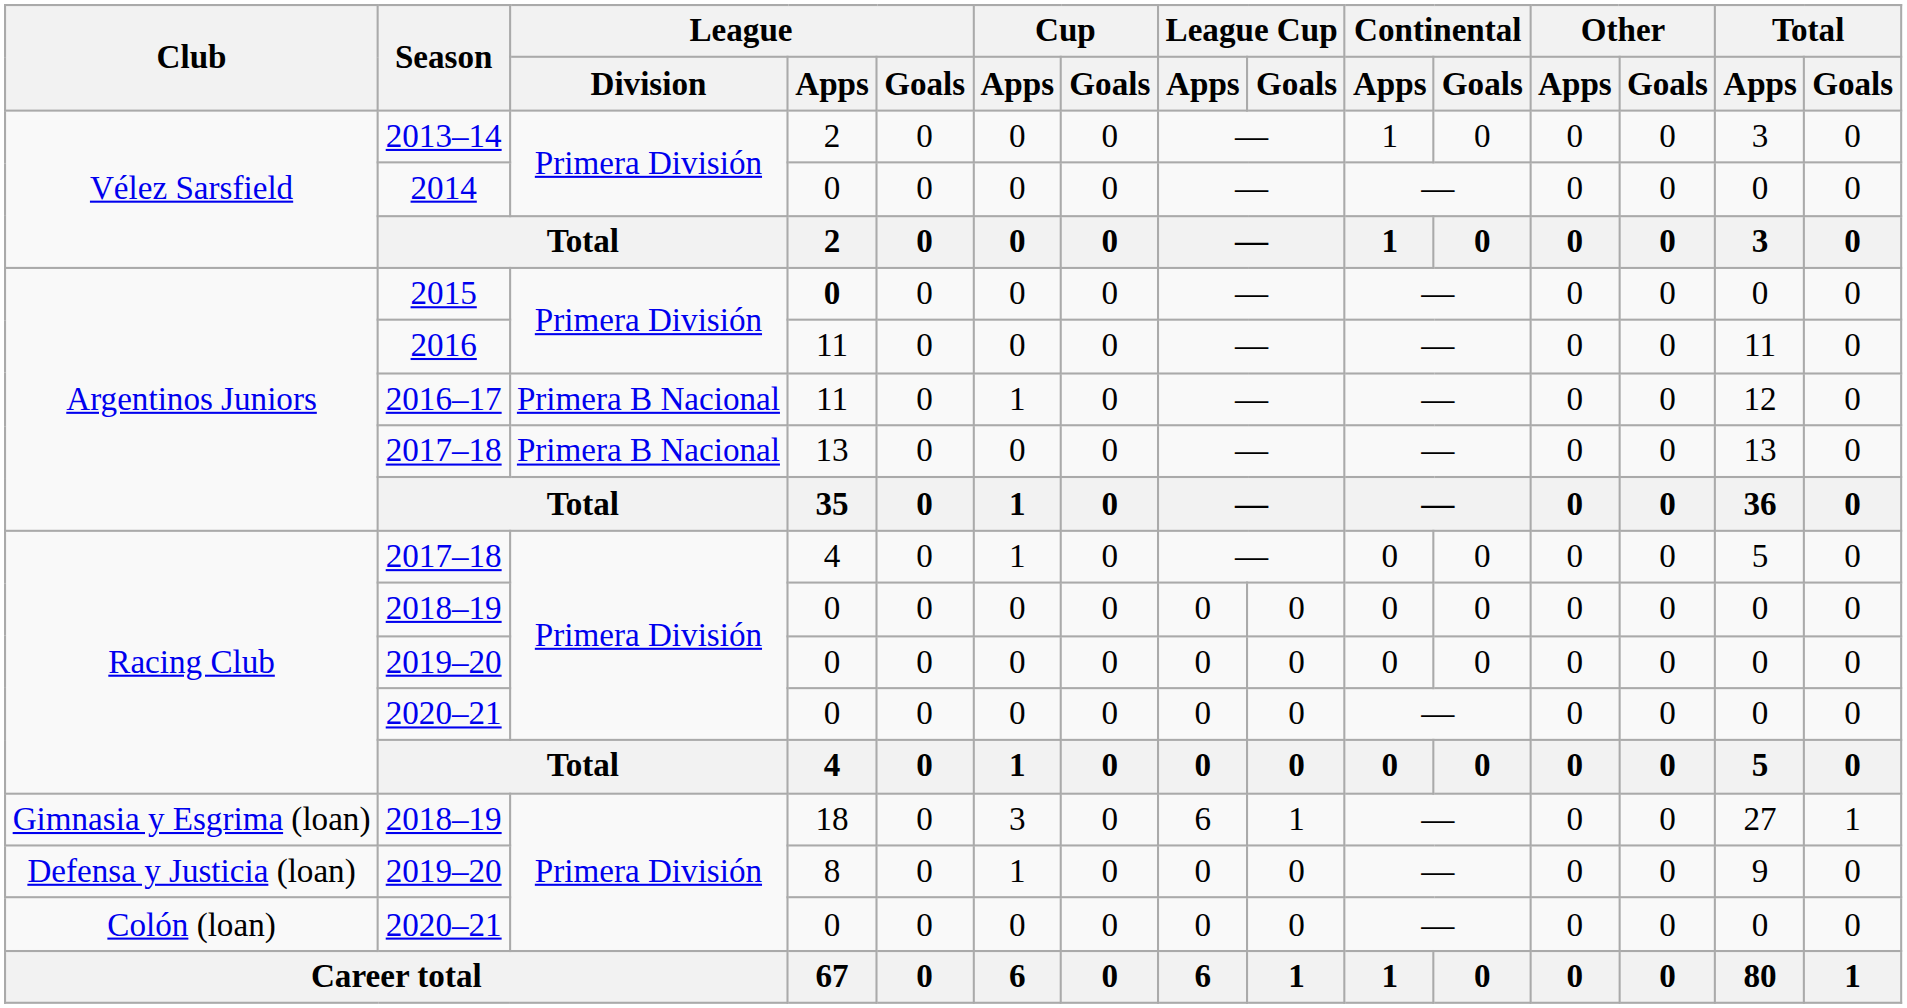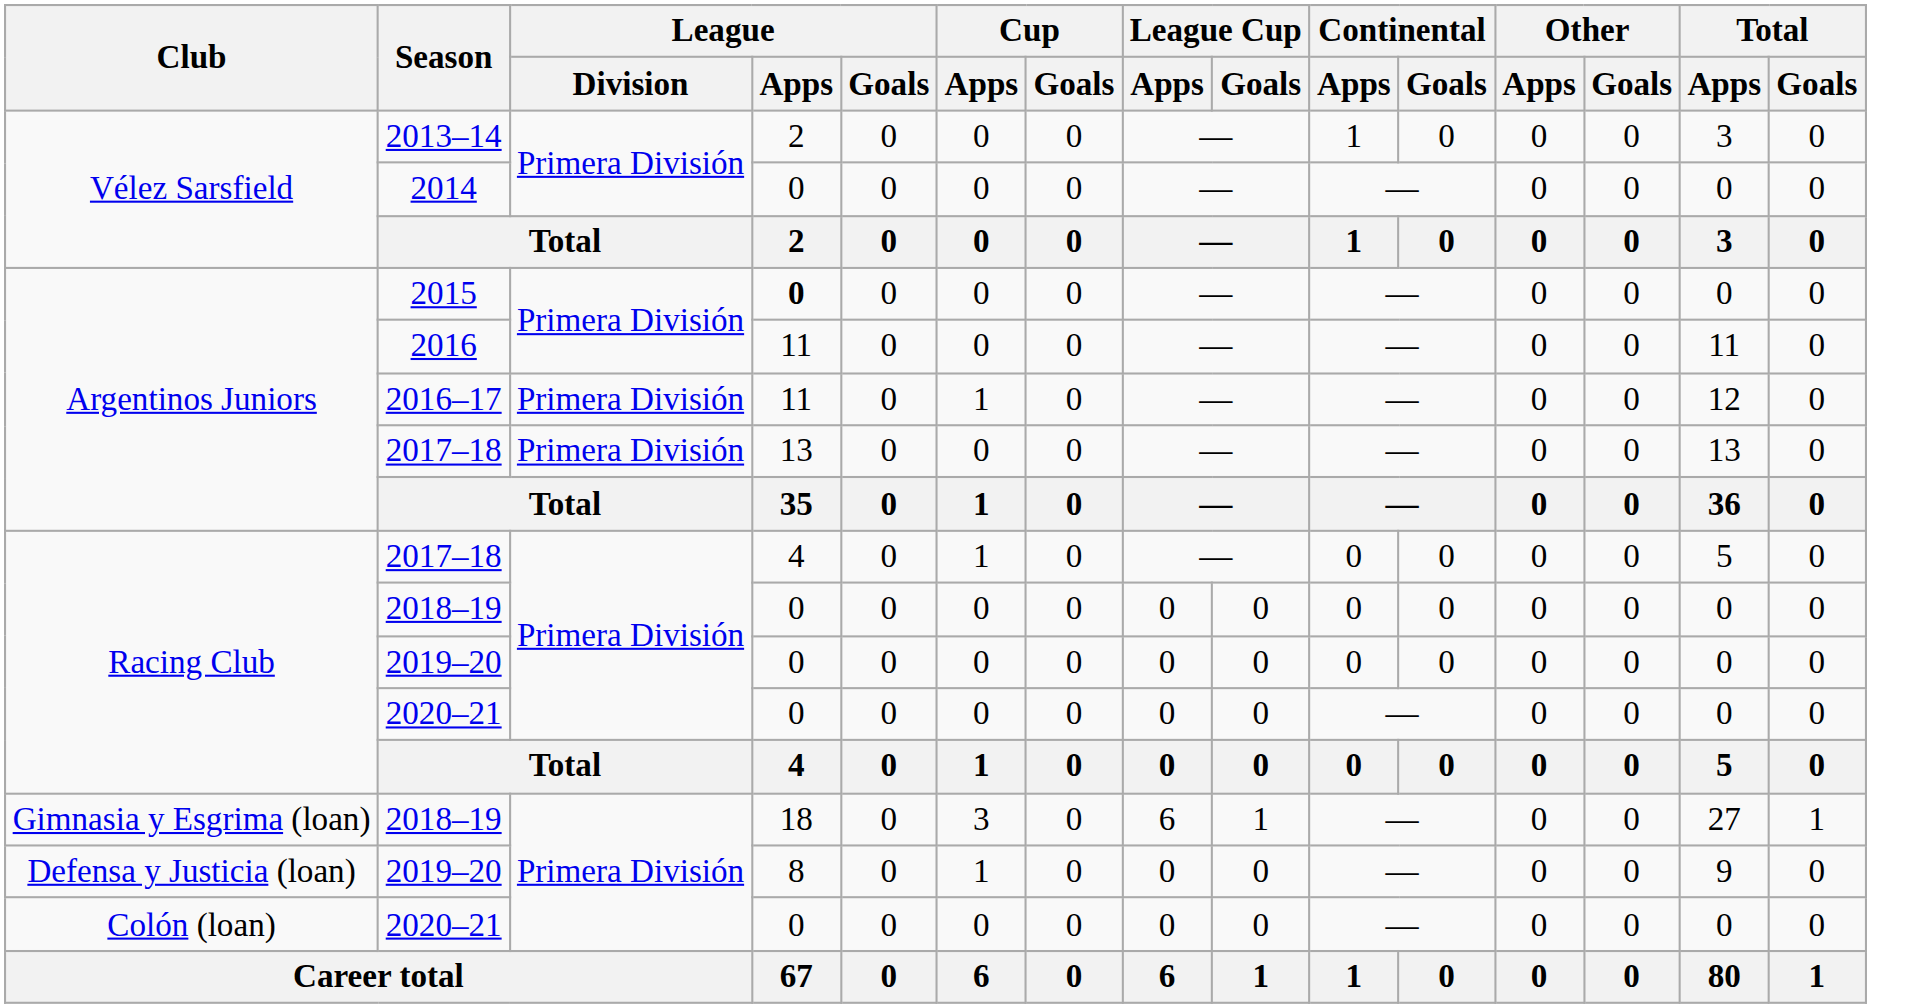2016–17 | League / Division: Primera B Nacional -> Primera División
Argentinos Juniors / 2017–18 | League / Division: Primera B Nacional -> Primera División
